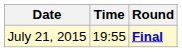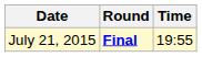columns swapped: Time <-> Round
